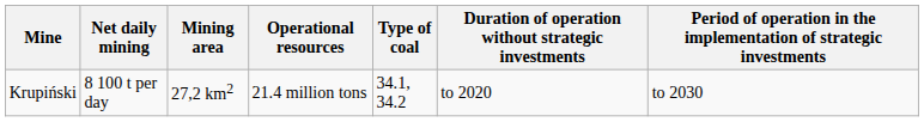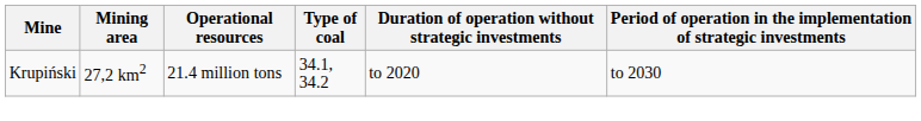- column: Net daily mining | 8 100 t per day
